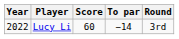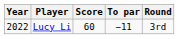Lucy Li | To par: −14 -> −11
